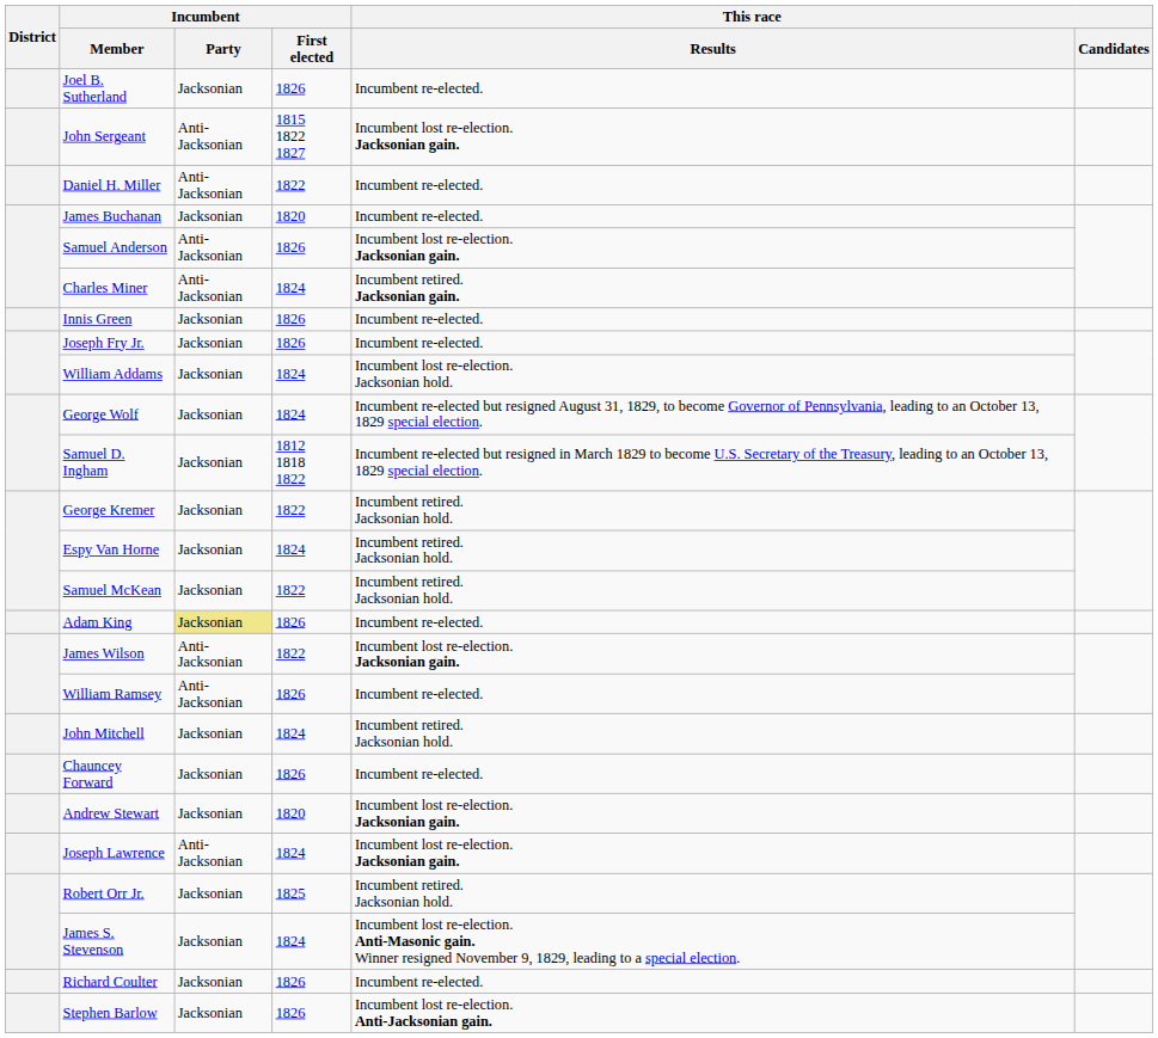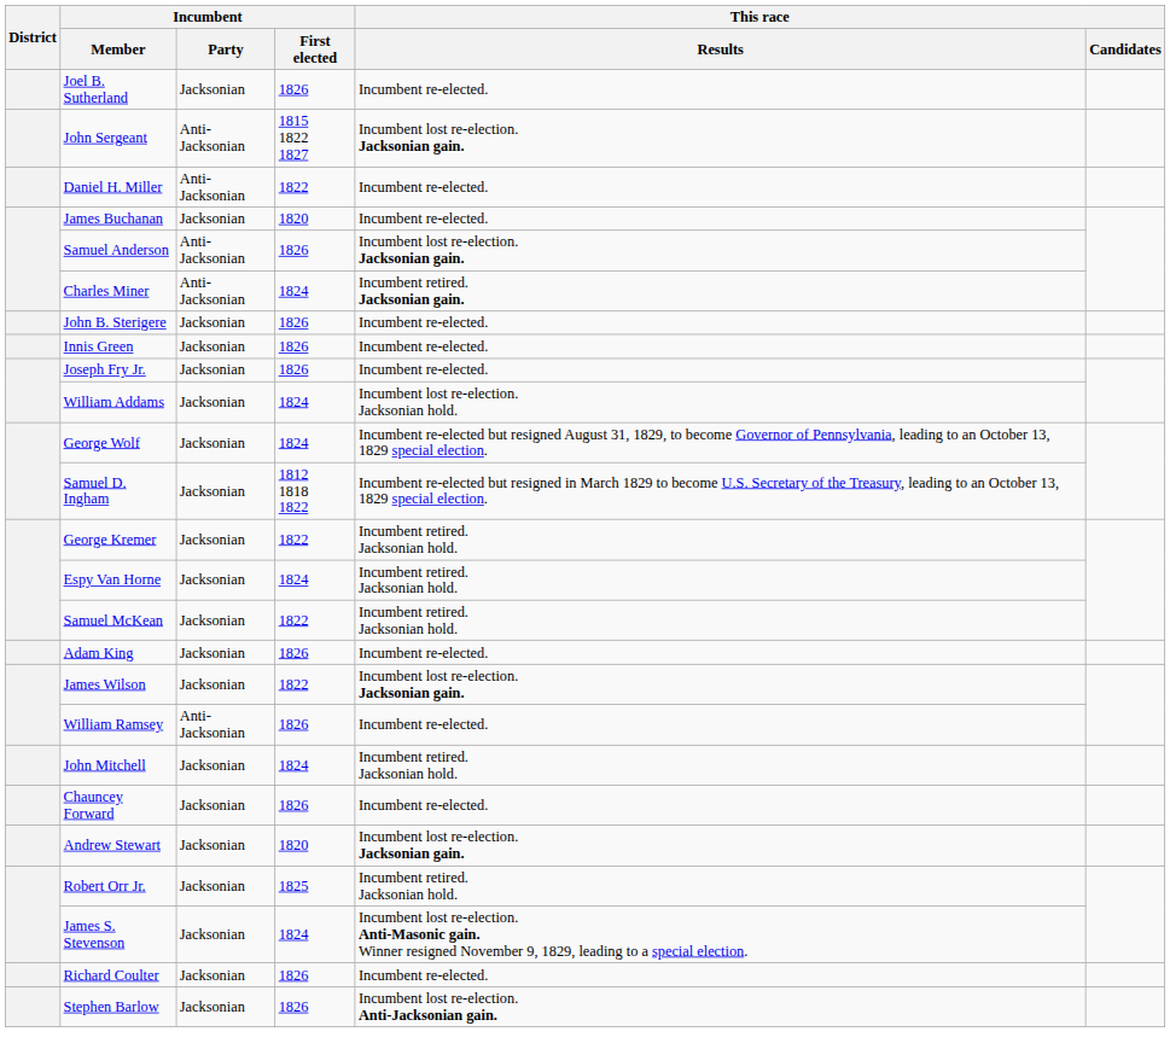+ row: John B. Sterigere | Jacksonian | 1826 | Incumbent re-elected.
Adam King | Incumbent / Party: khaki background -> no background
James Wilson | Incumbent / Party: Anti-Jacksonian -> Jacksonian
- row: Joseph Lawrence | Anti-Jacksonian | 1824 | Incumbent lost re-election. Jacksonian gain.
